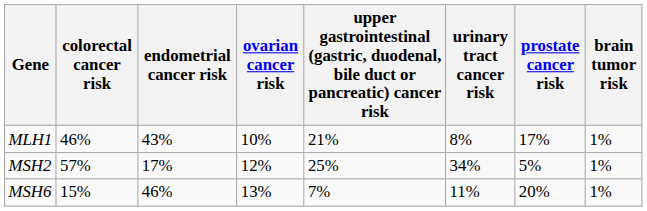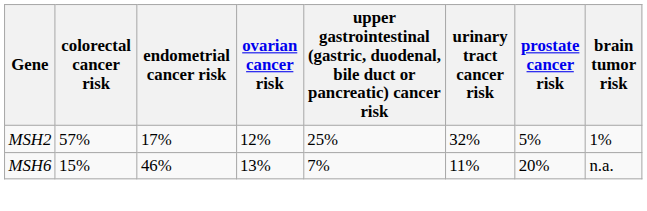- row: MLH1 | 46% | 43% | 10% | 21% | 8% | 17% | 1%
MSH2 | urinary tract cancer risk: 34% -> 32%
MSH6 | brain tumor risk: 1% -> n.a.
